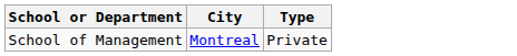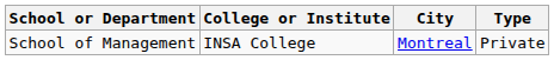+ column: College or Institute | INSA College
